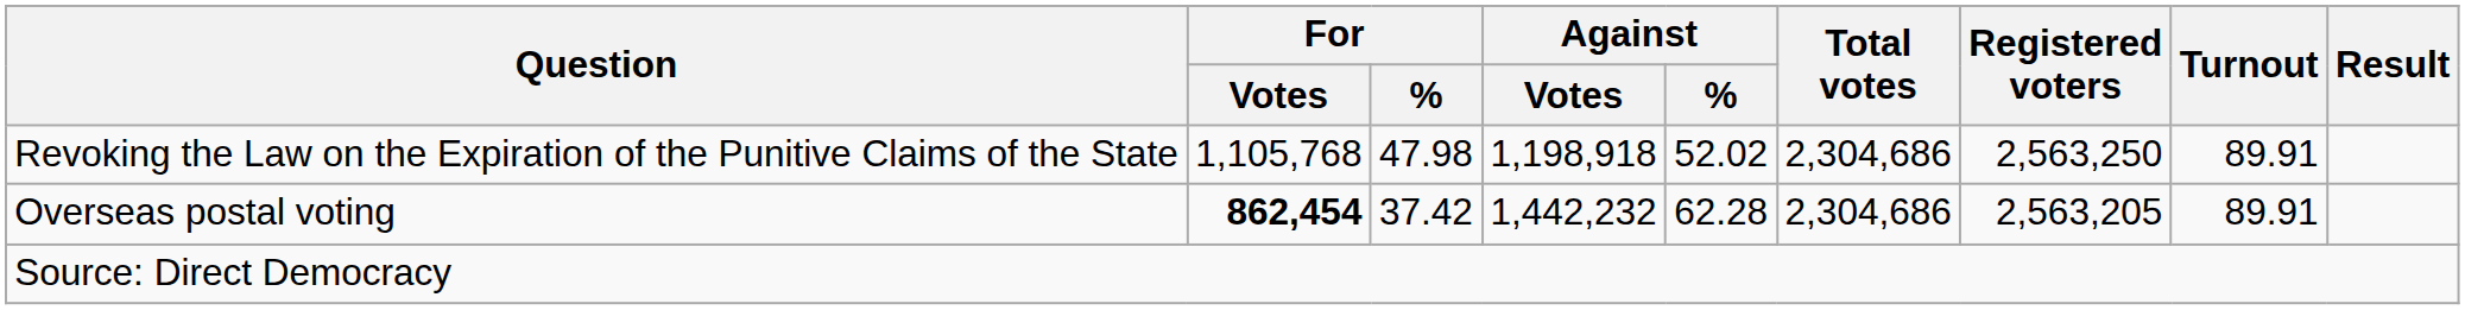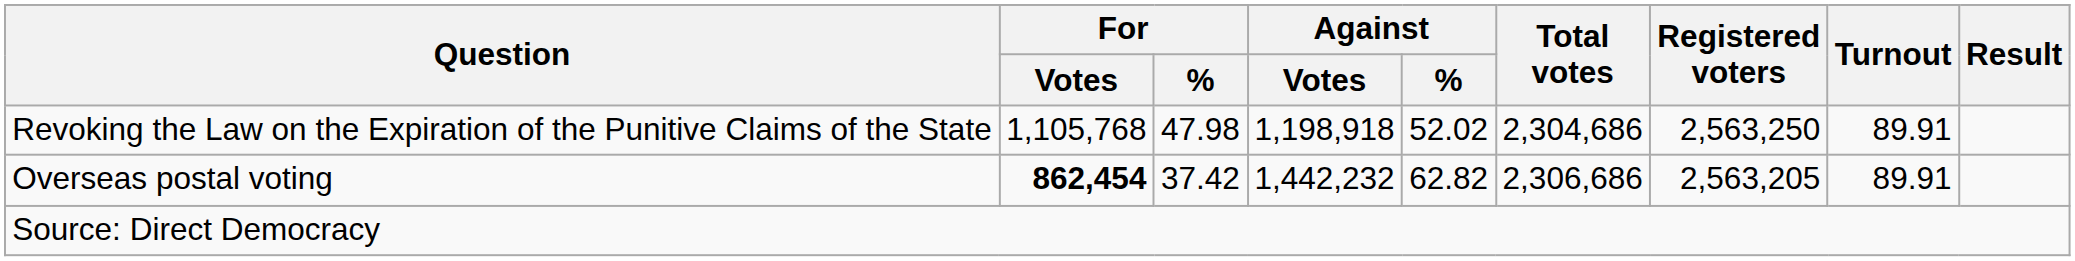Overseas postal voting | Against / %: 62.28 -> 62.82
Overseas postal voting | Total votes: 2,304,686 -> 2,306,686
